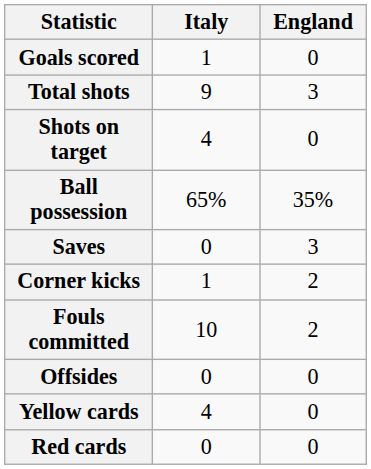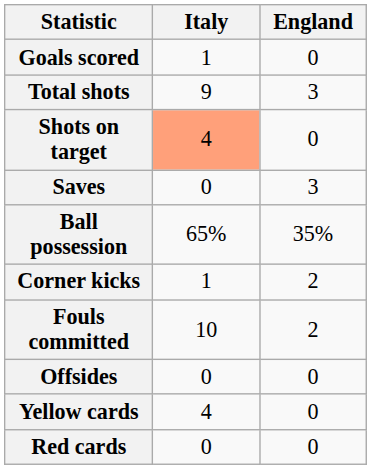Shots on target | Italy: no background -> lightsalmon background
rows swapped: Saves <-> Ball possession
